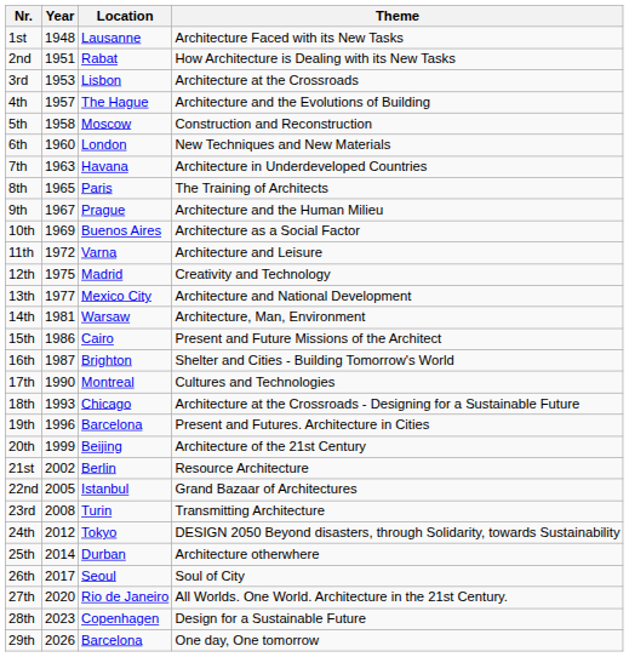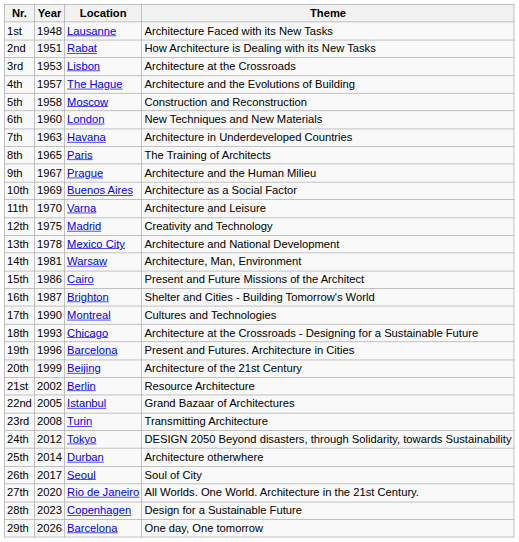11th | Year: 1972 -> 1970
13th | Year: 1977 -> 1978
